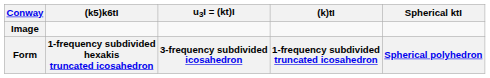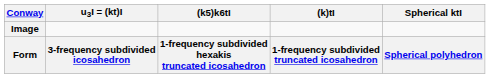columns swapped: u3I = (kt)I <-> (k5)k6tI
